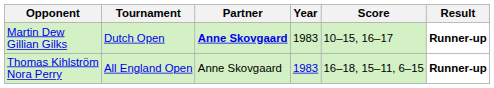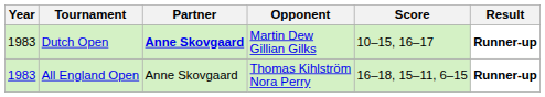columns swapped: Year <-> Opponent
